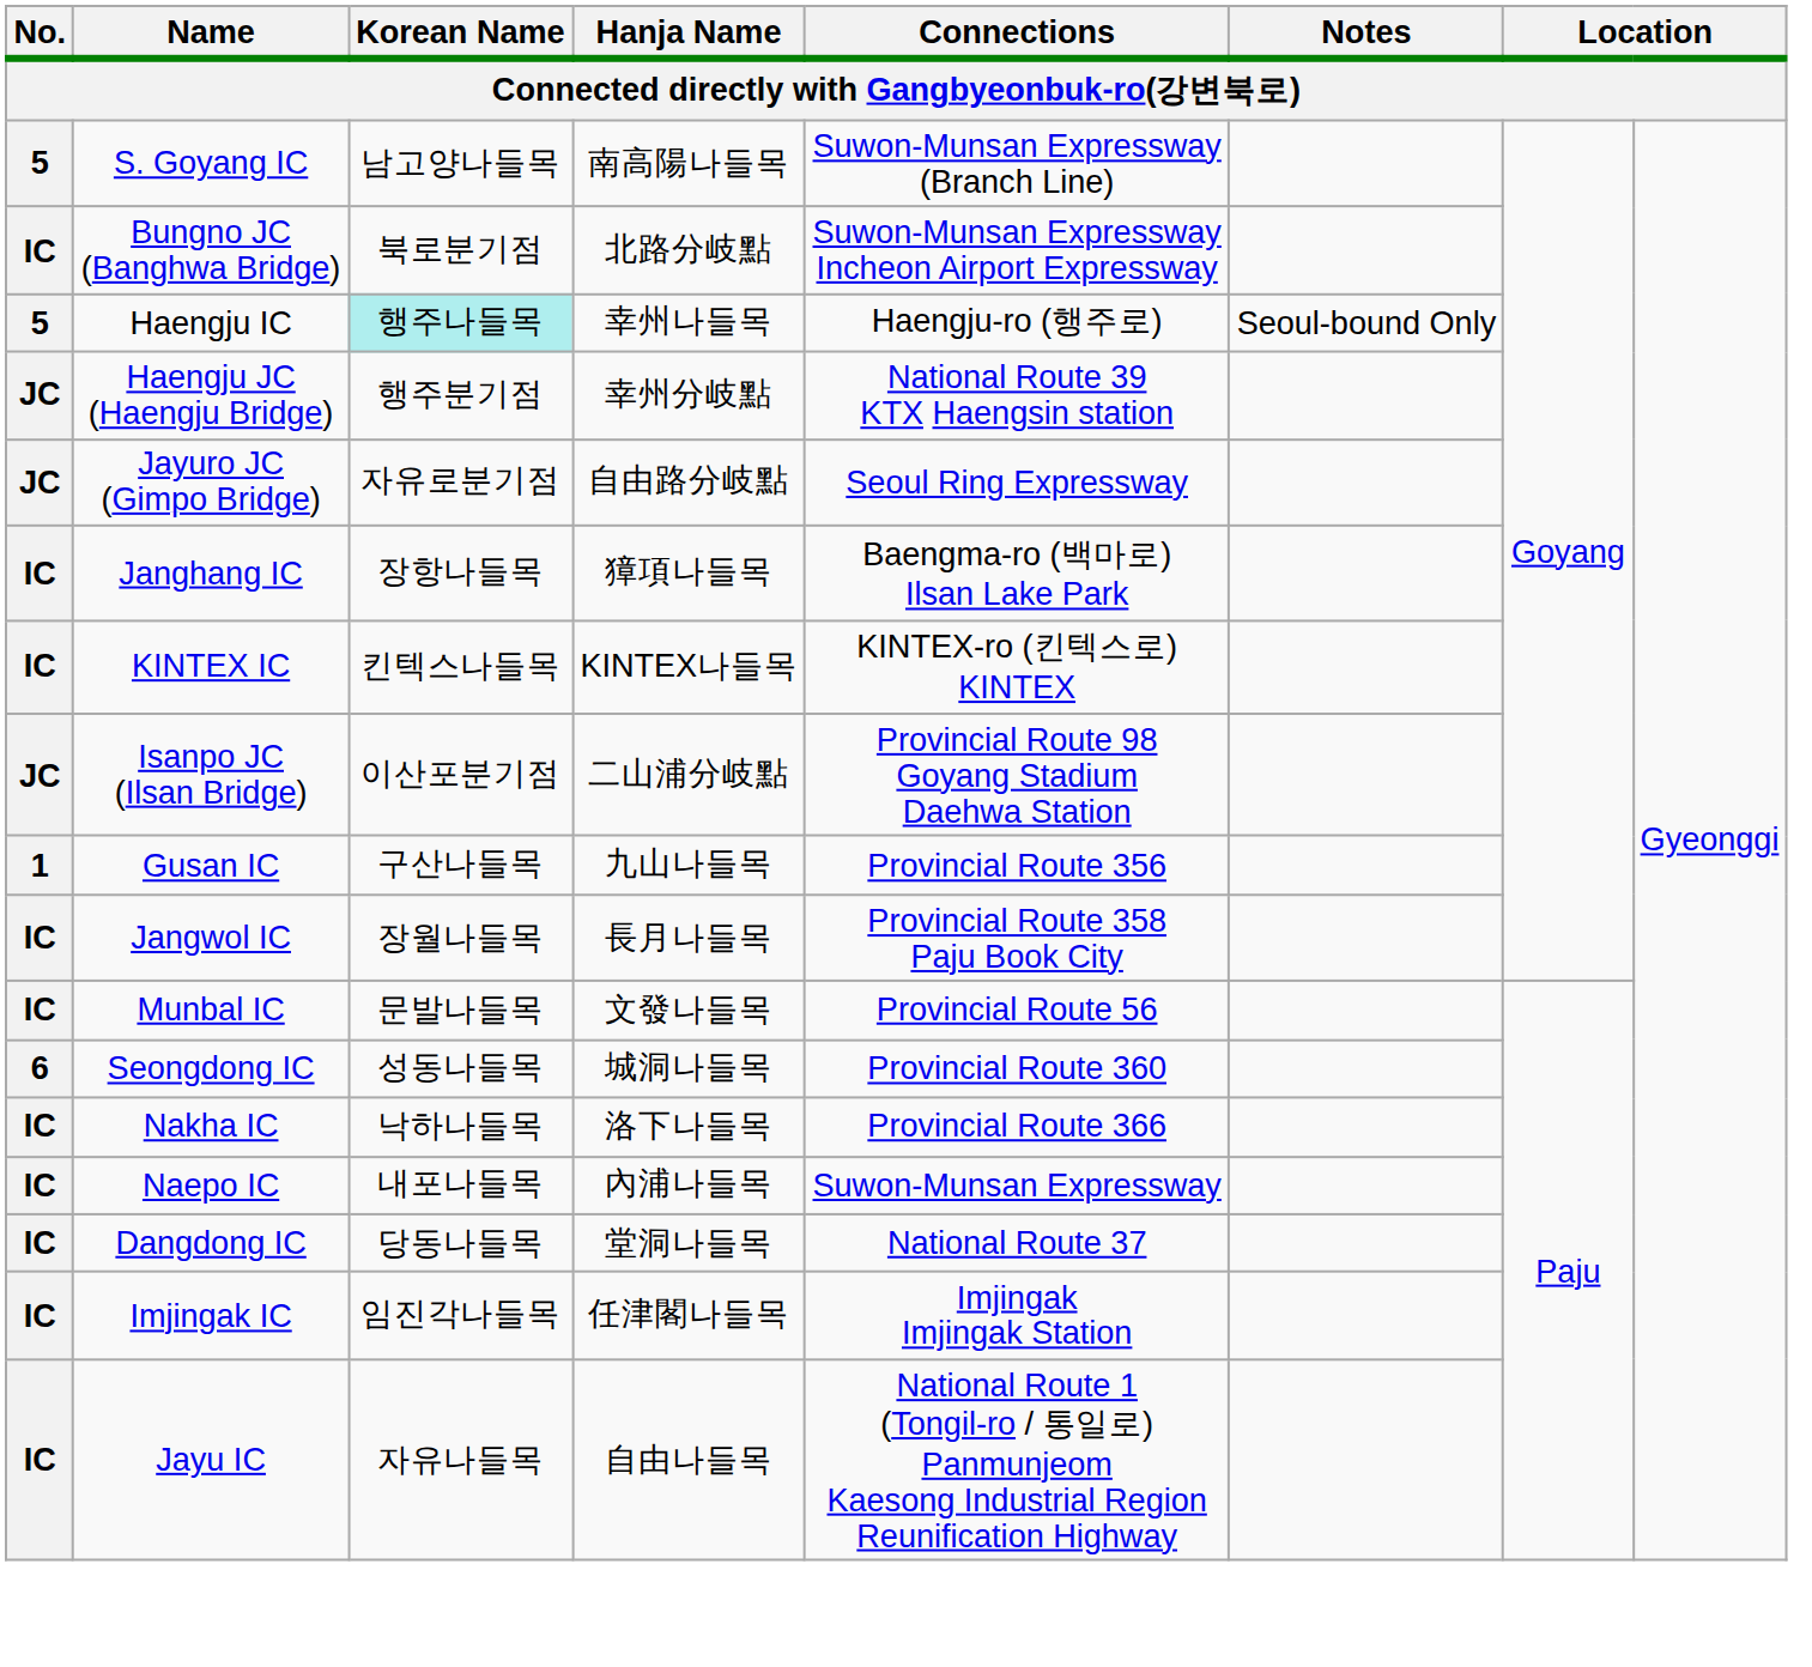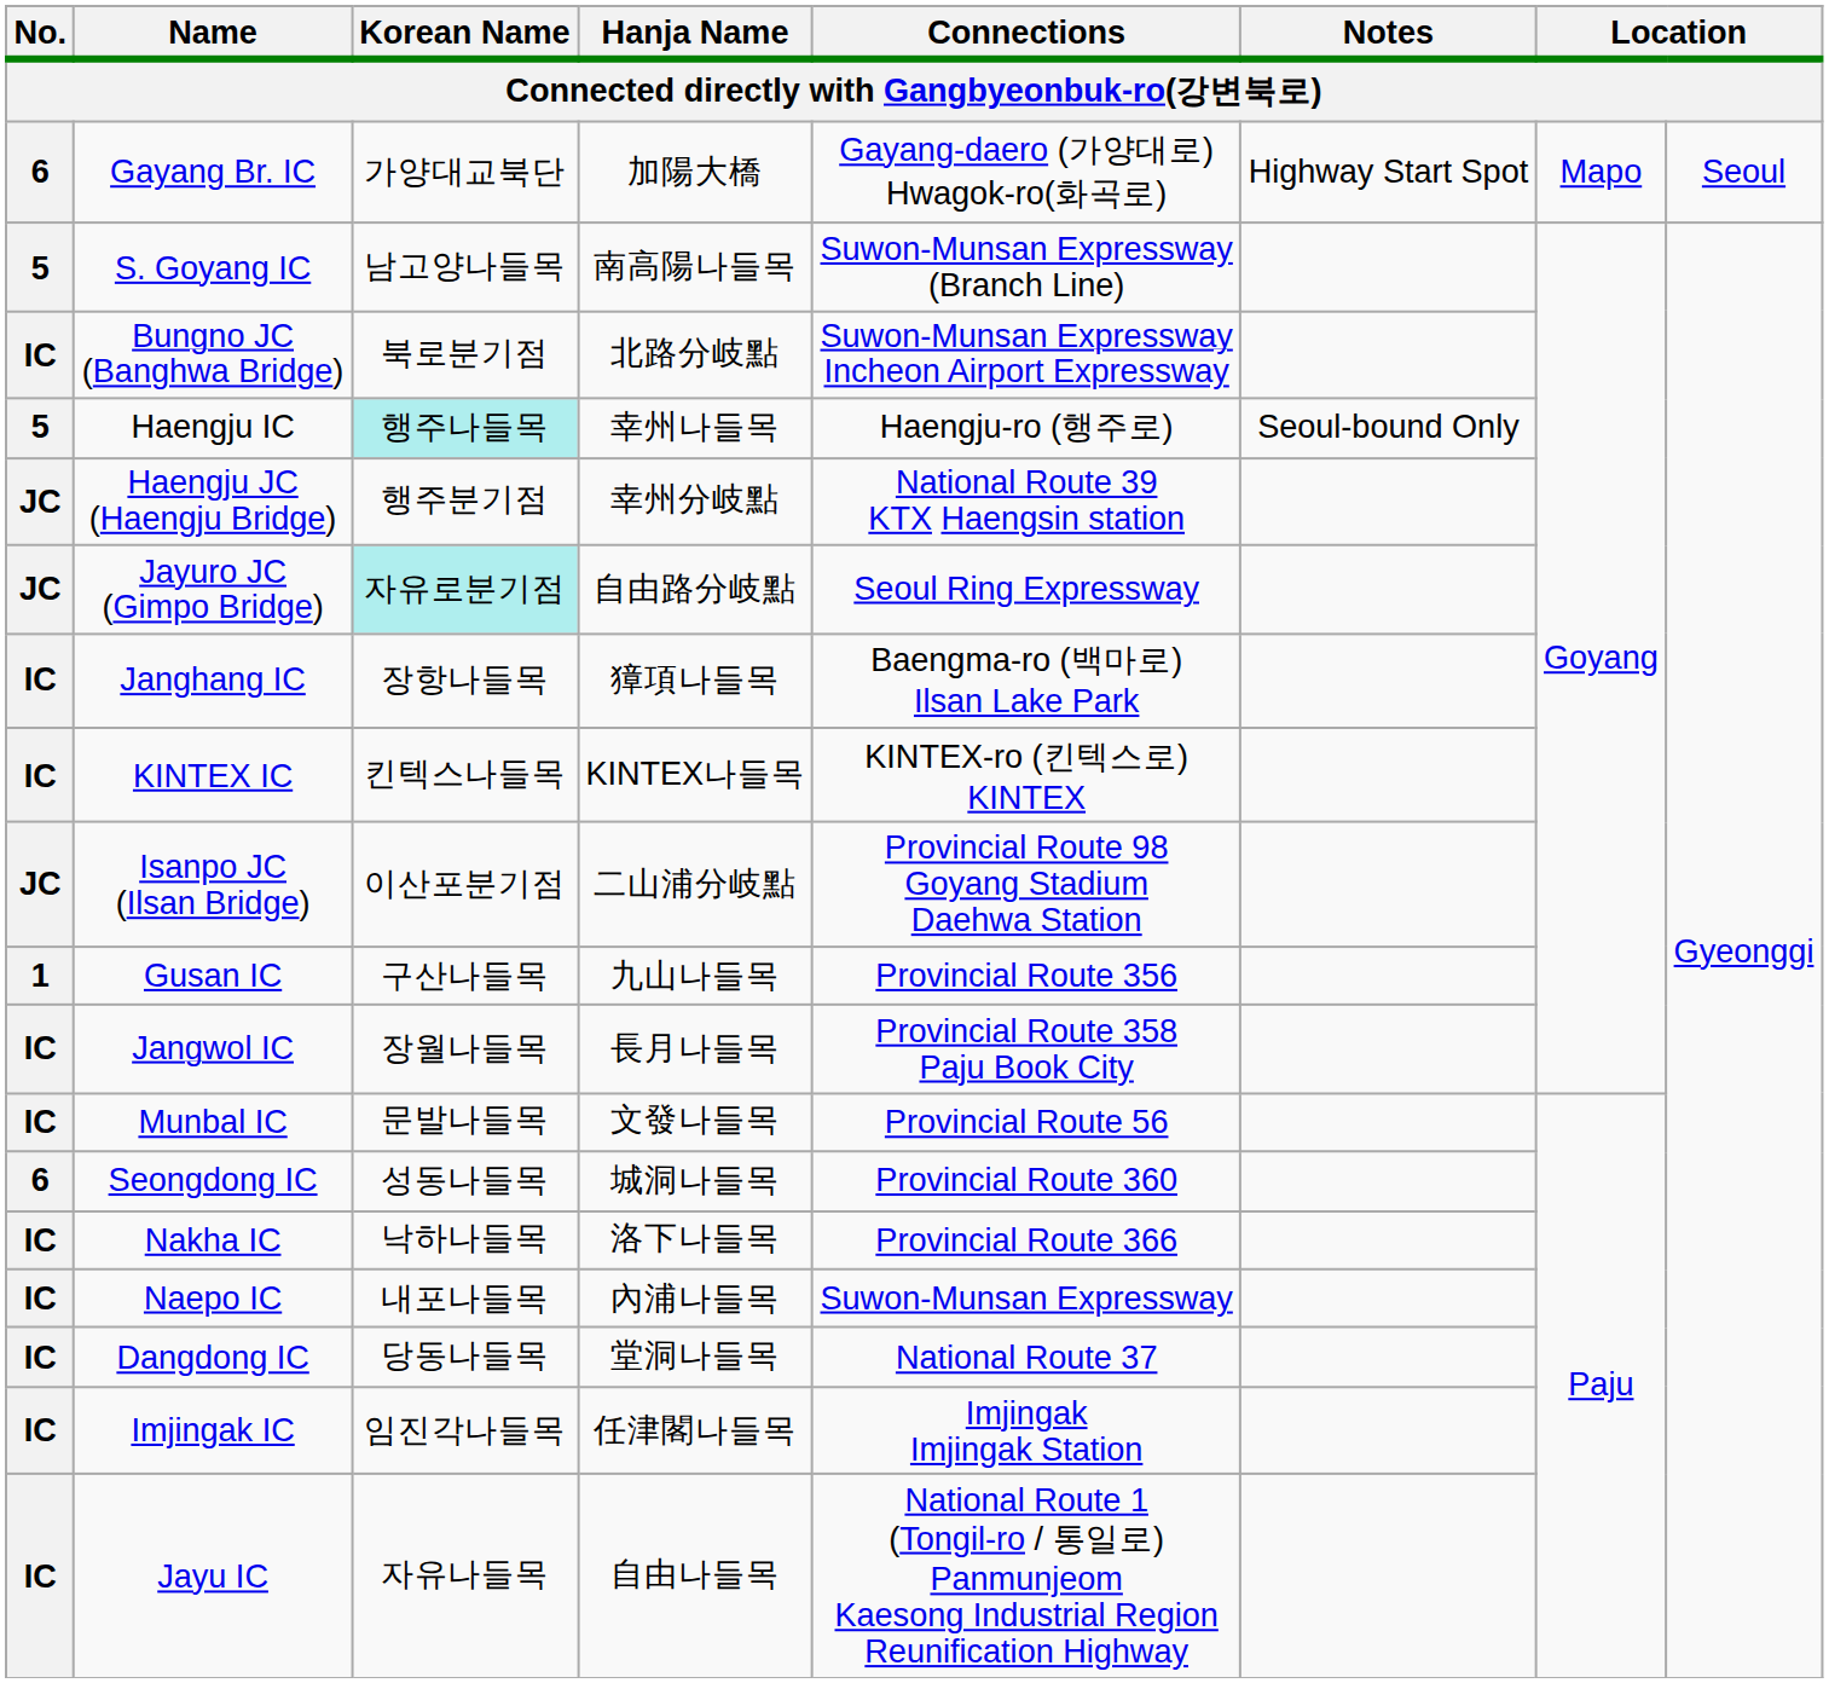+ row: 6 | Gayang Br. IC | 가양대교북단 | 加陽大橋 | Gayang-daero (가양대로) Hwagok-ro(화곡로) | Highway Start Spot | Mapo | Seoul
Jayuro JC (Gimpo Bridge) | Korean Name: no background -> paleturquoise background
